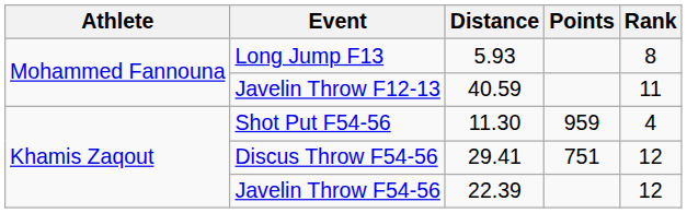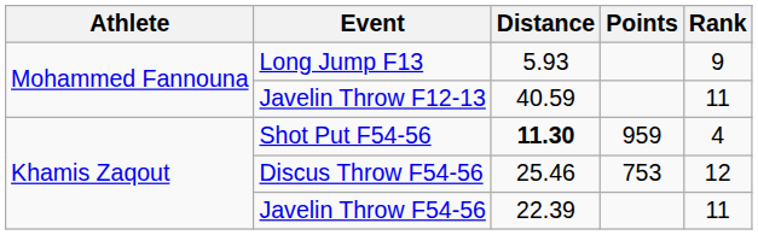Long Jump F13 | Rank: 8 -> 9
Shot Put F54-56 | Distance: normal -> bold
Discus Throw F54-56 | Distance: 29.41 -> 25.46
Discus Throw F54-56 | Points: 751 -> 753
Javelin Throw F54-56 | Rank: 12 -> 11
